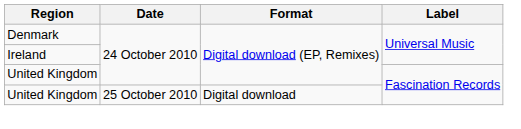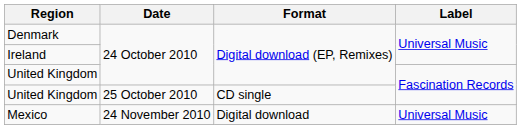United Kingdom / 25 October 2010 | Format: Digital download -> CD single
+ row: Mexico | 24 November 2010 | Digital download | Universal Music
